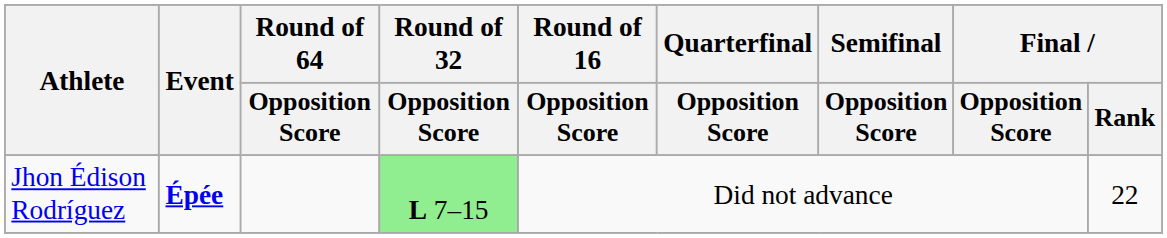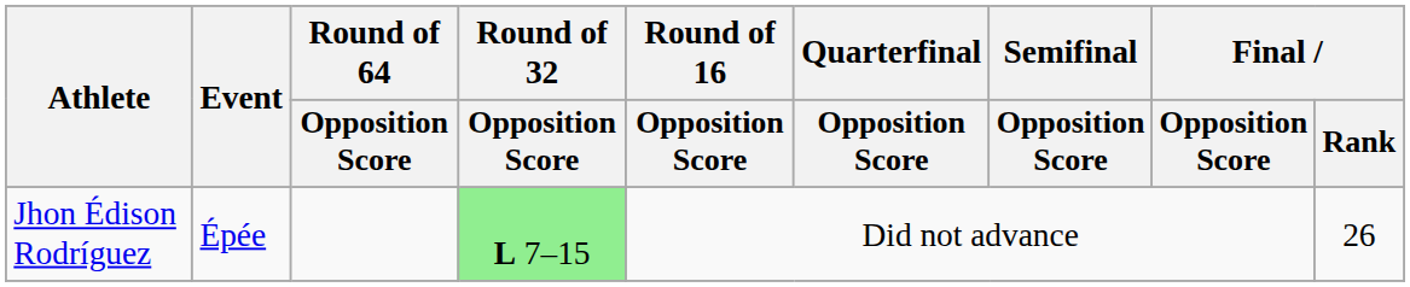Jhon Édison Rodríguez | Event: bold -> normal
Jhon Édison Rodríguez | Final / Rank: 22 -> 26
